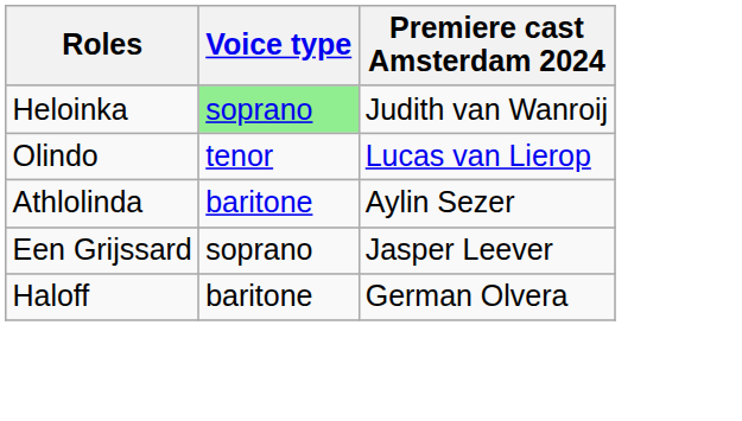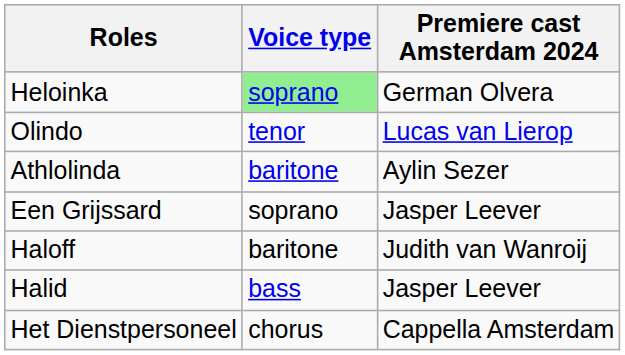Heloinka | Premiere cast Amsterdam 2024: Judith van Wanroij -> German Olvera
Haloff | Premiere cast Amsterdam 2024: German Olvera -> Judith van Wanroij
+ row: Halid | bass | Jasper Leever
+ row: Het Dienstpersoneel | chorus | Cappella Amsterdam
